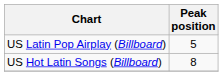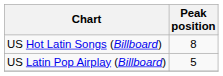rows swapped: US Hot Latin Songs (Billboard) <-> US Latin Pop Airplay (Billboard)
